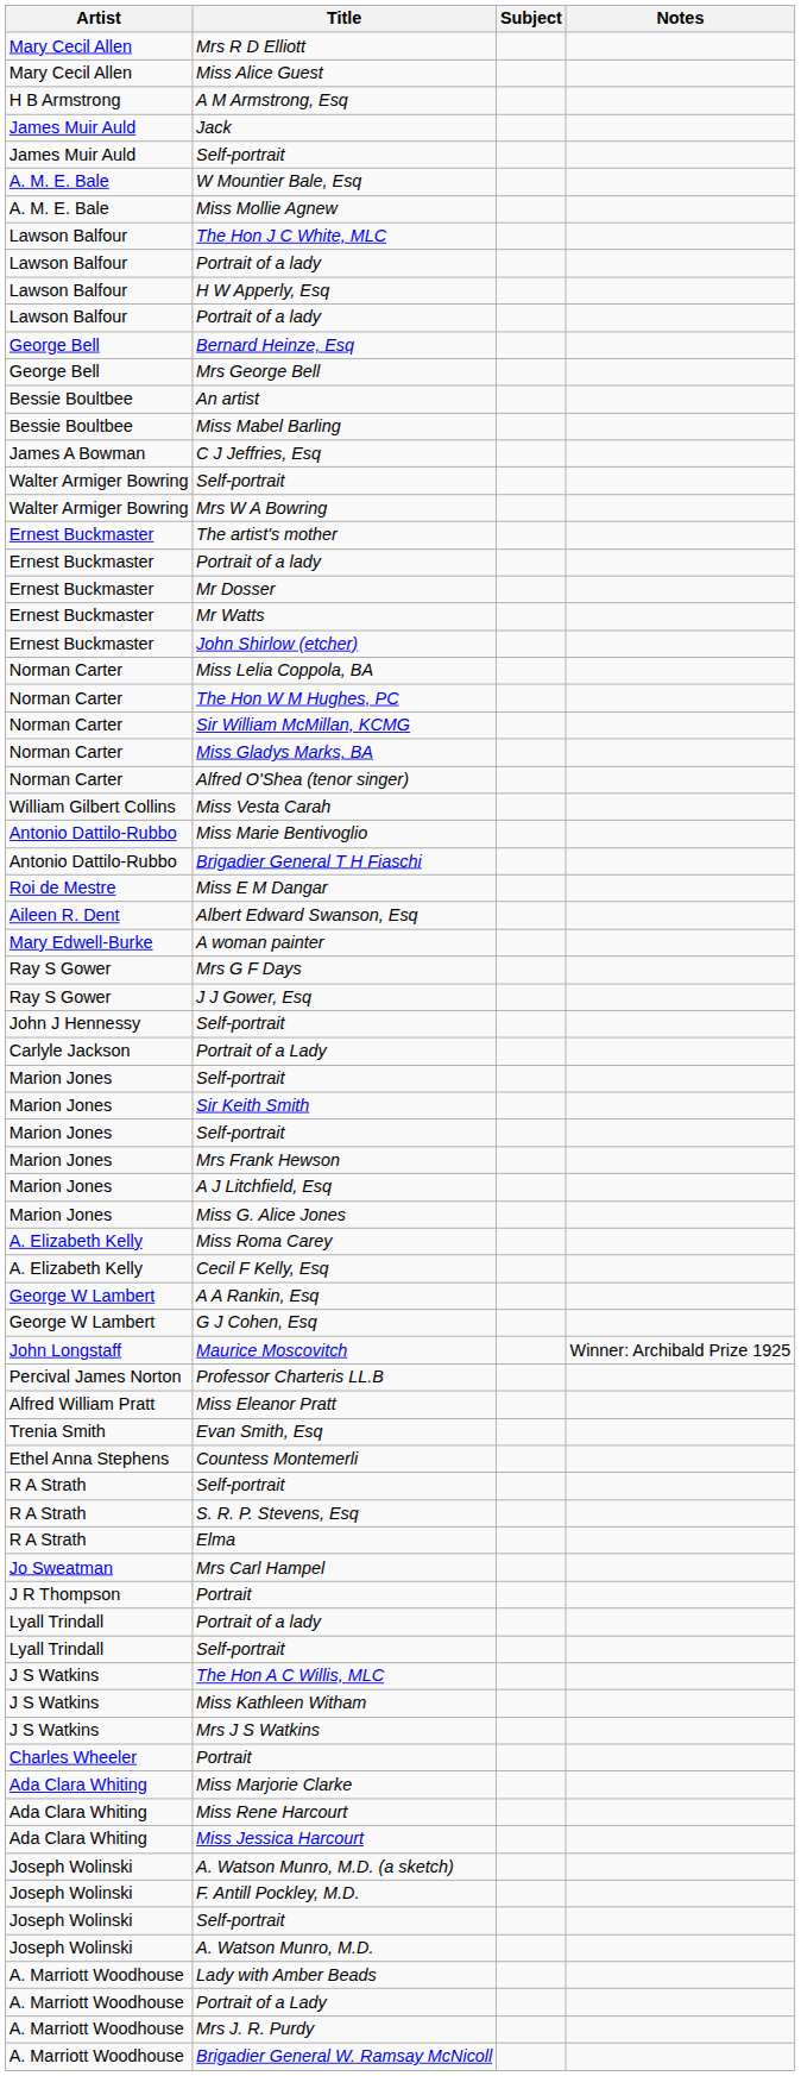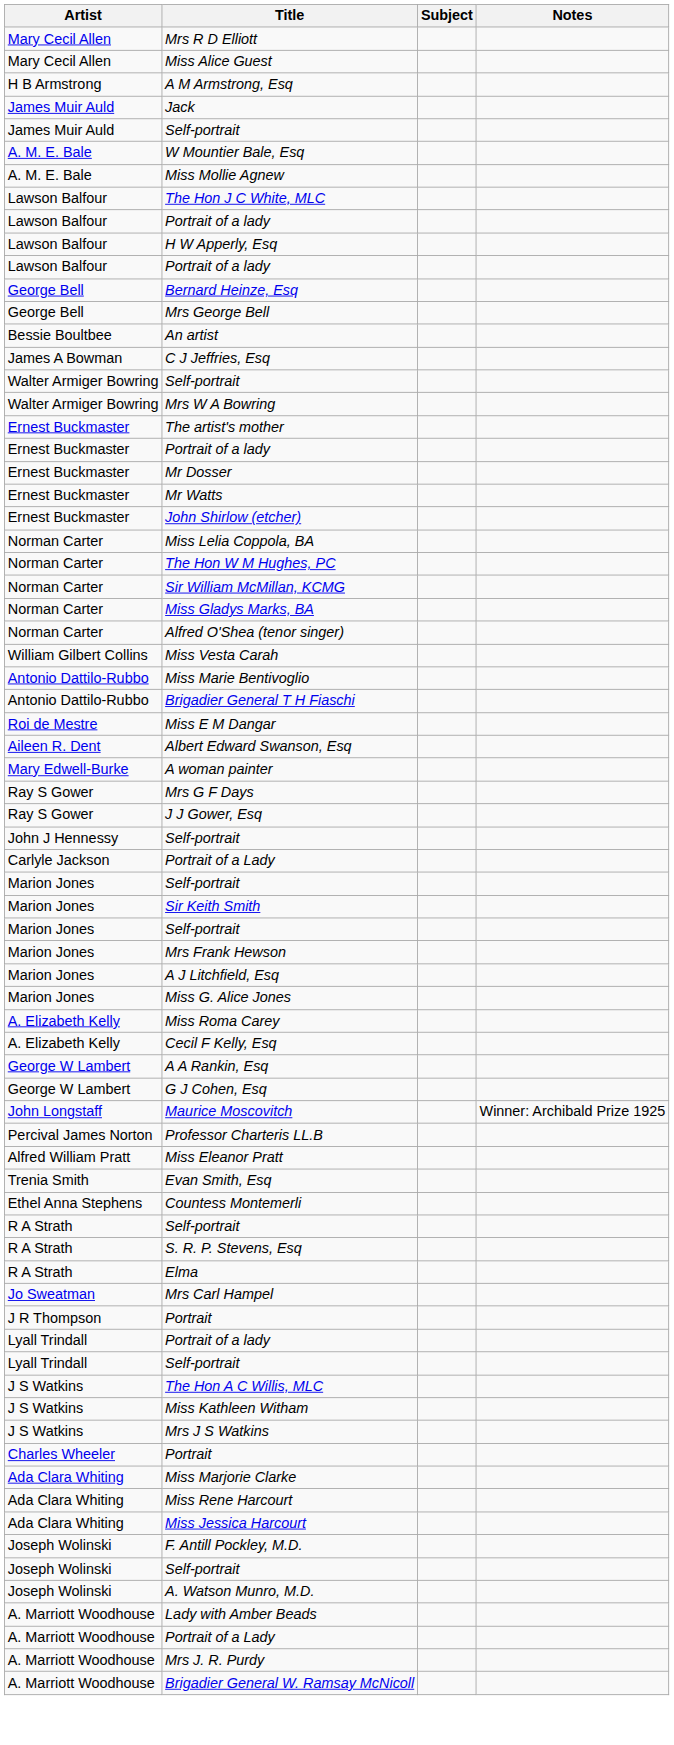- row: Bessie Boultbee | Miss Mabel Barling
- row: Joseph Wolinski | A. Watson Munro, M.D. (a sketch)
